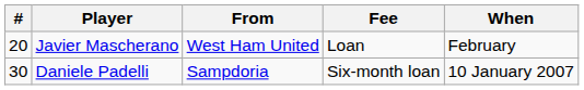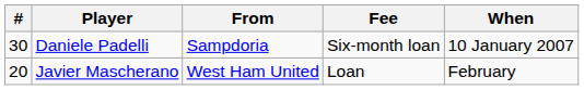rows swapped: Daniele Padelli <-> Javier Mascherano
